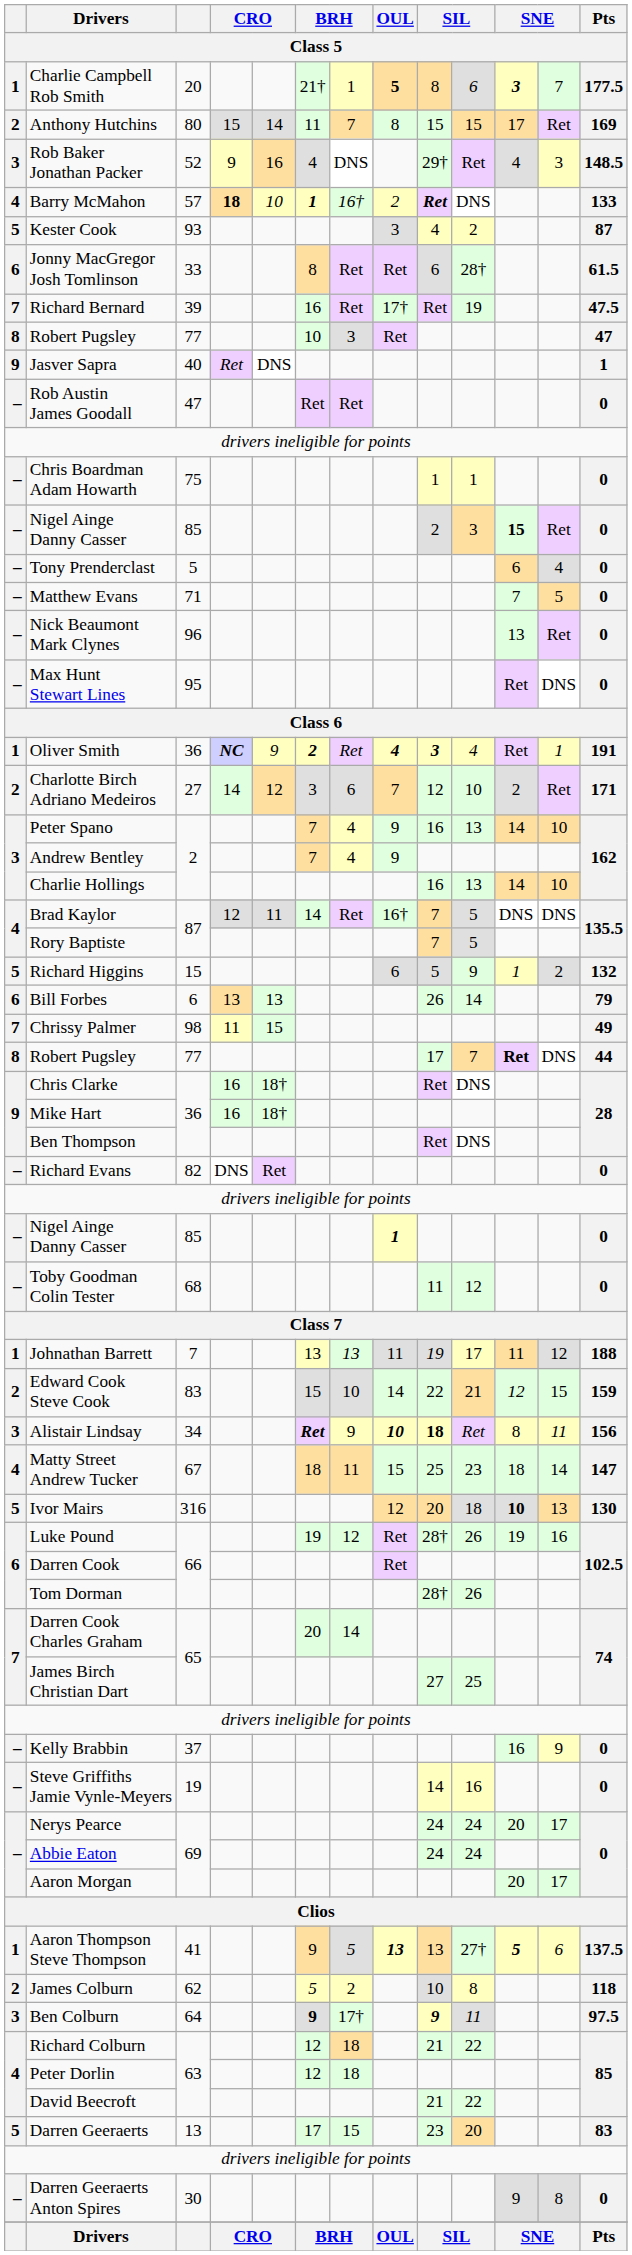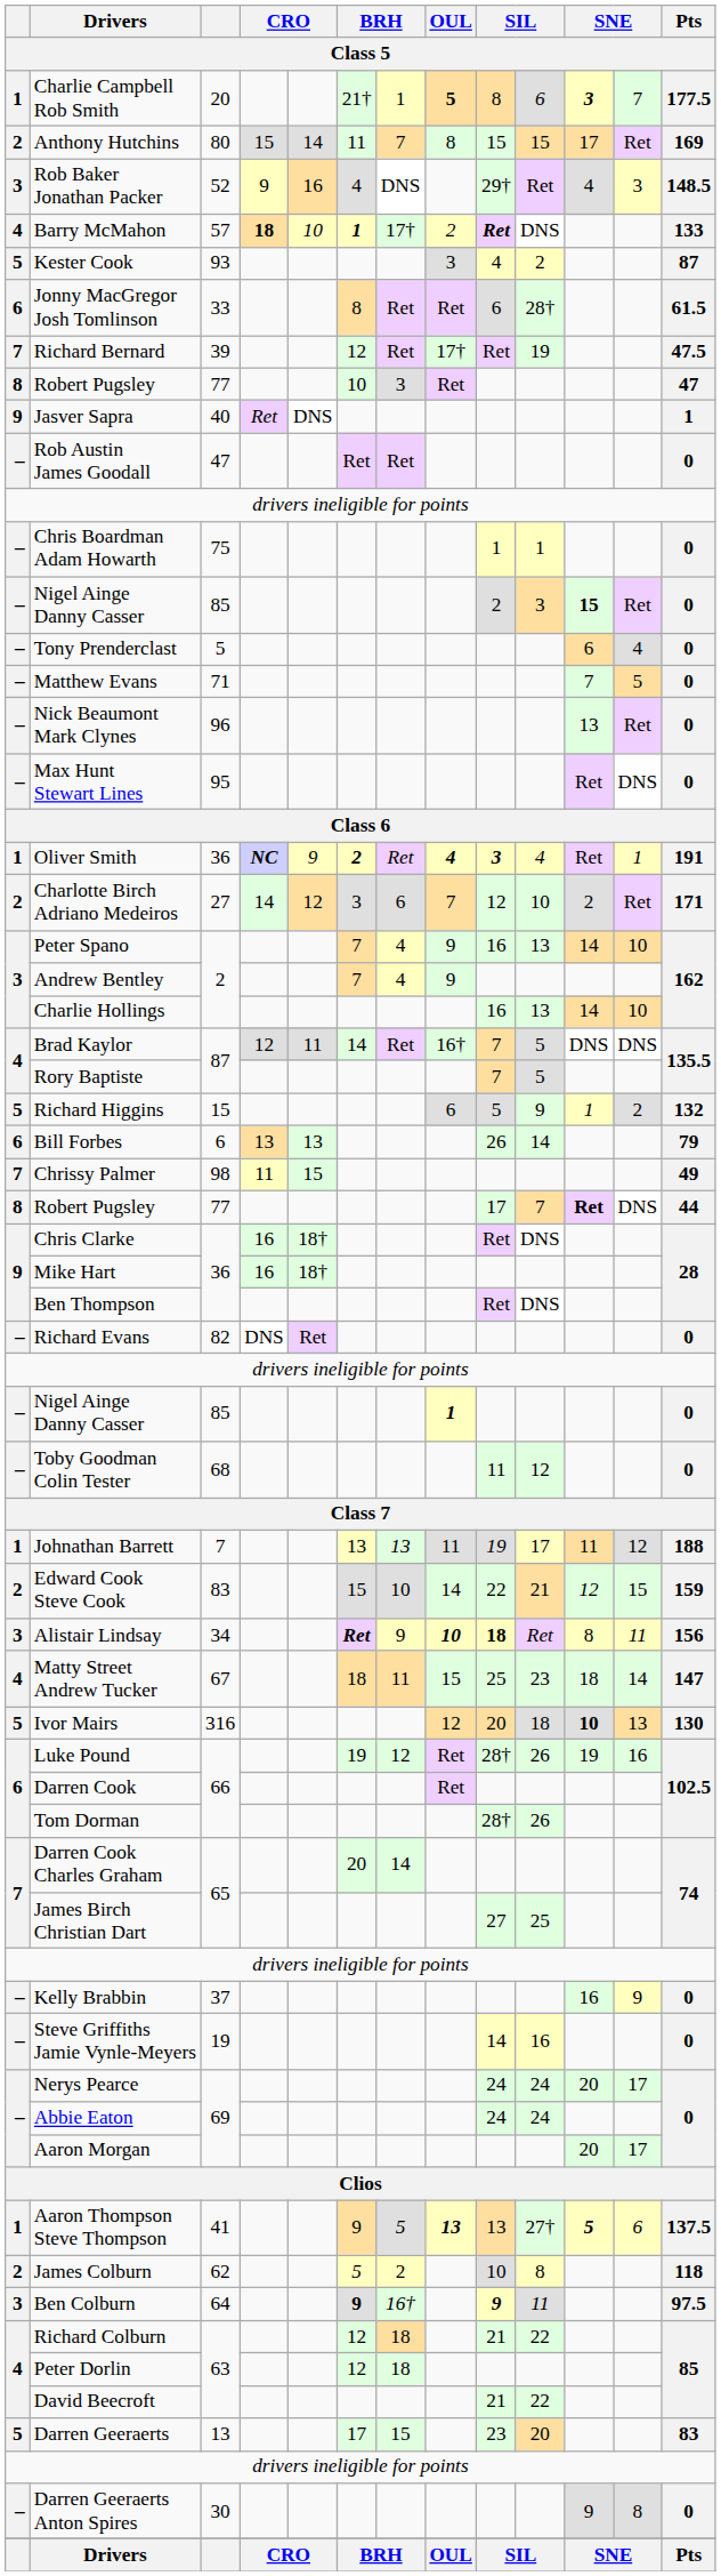Barry McMahon | column 7: 16† -> 17†
Richard Bernard | column 6: 16 -> 12
Ben Colburn | column 7: 17† -> 16†
